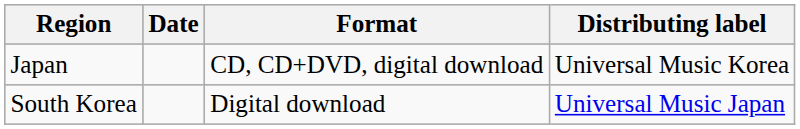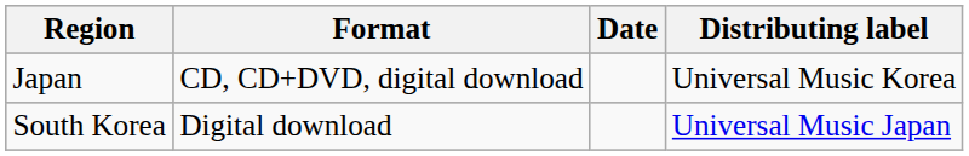columns swapped: Date <-> Format
